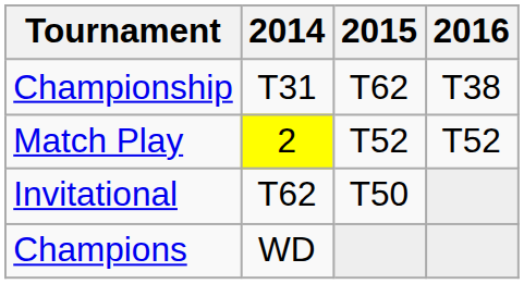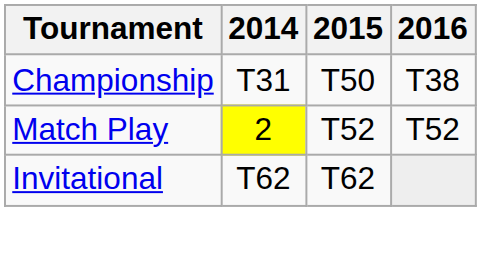Championship | 2015: T62 -> T50
Invitational | 2015: T50 -> T62
- row: Champions | WD
